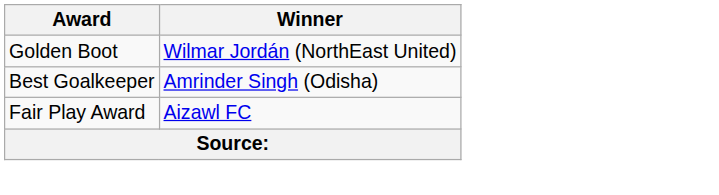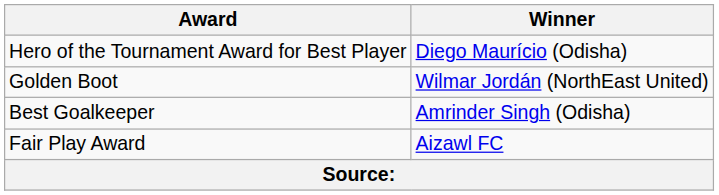+ row: Hero of the Tournament Award for Best Player | Diego Maurício (Odisha)
